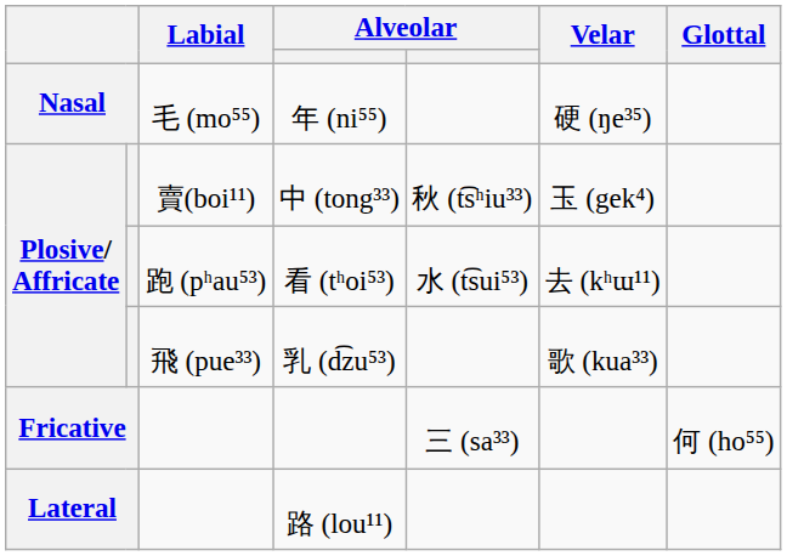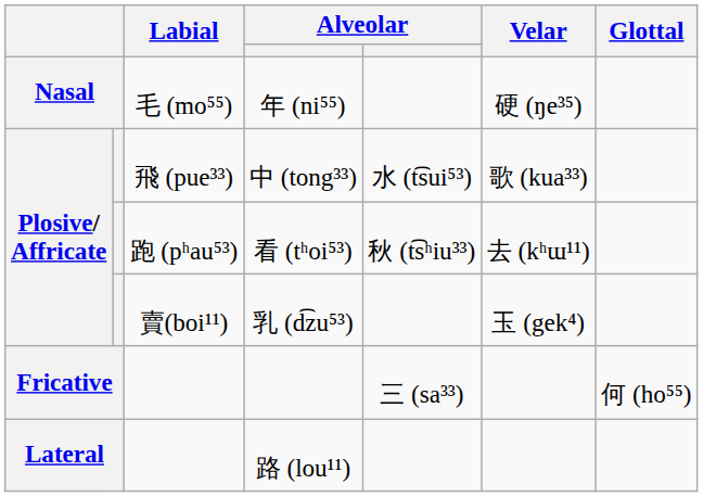中 (tong³³) | Labial: 賣(boi¹¹) -> 飛 (pue³³)
中 (tong³³) | column 5: 秋 (t͡sʰiu³³) -> 水 (t͡sui⁵³)
中 (tong³³) | Velar: 玉 (gek⁴) -> 歌 (kua³³)
看 (tʰoi⁵³) | column 5: 水 (t͡sui⁵³) -> 秋 (t͡sʰiu³³)
乳 (d͡zu⁵³) | Labial: 飛 (pue³³) -> 賣(boi¹¹)
乳 (d͡zu⁵³) | Velar: 歌 (kua³³) -> 玉 (gek⁴)
